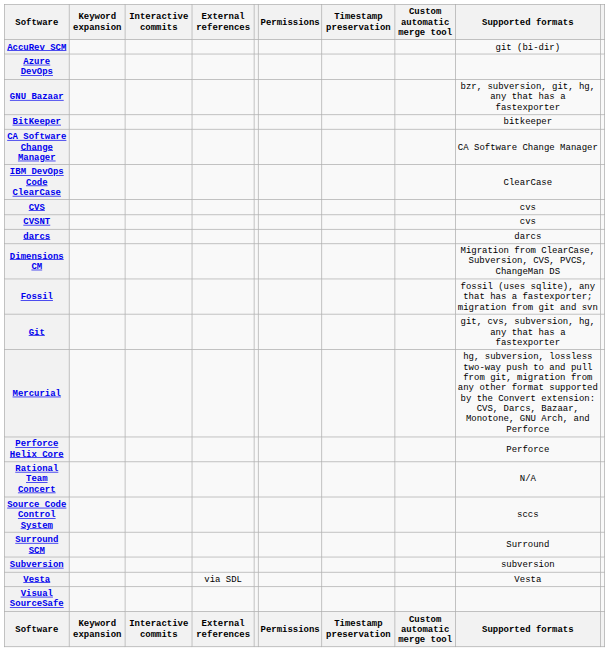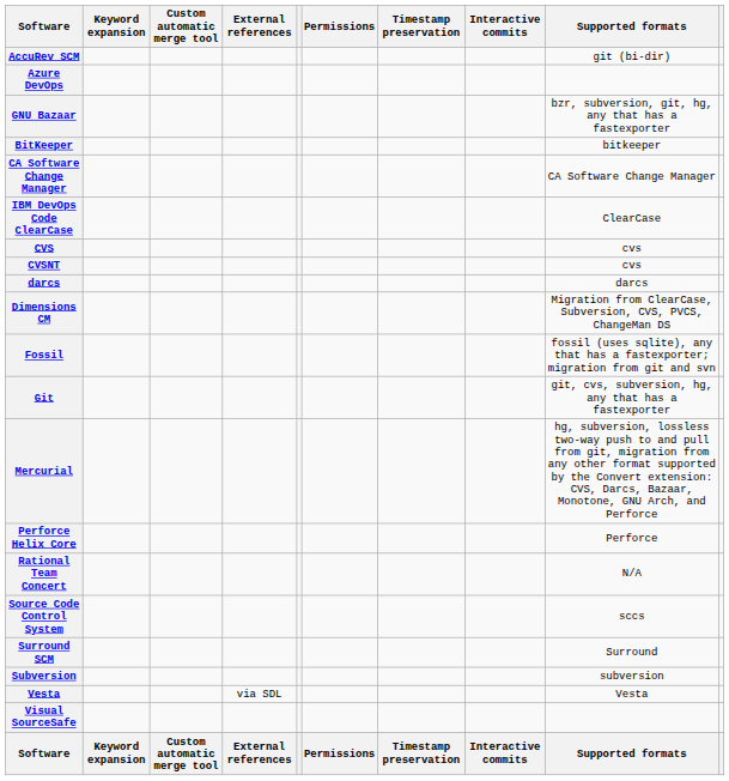columns swapped: Interactive commits <-> Custom automatic merge tool
